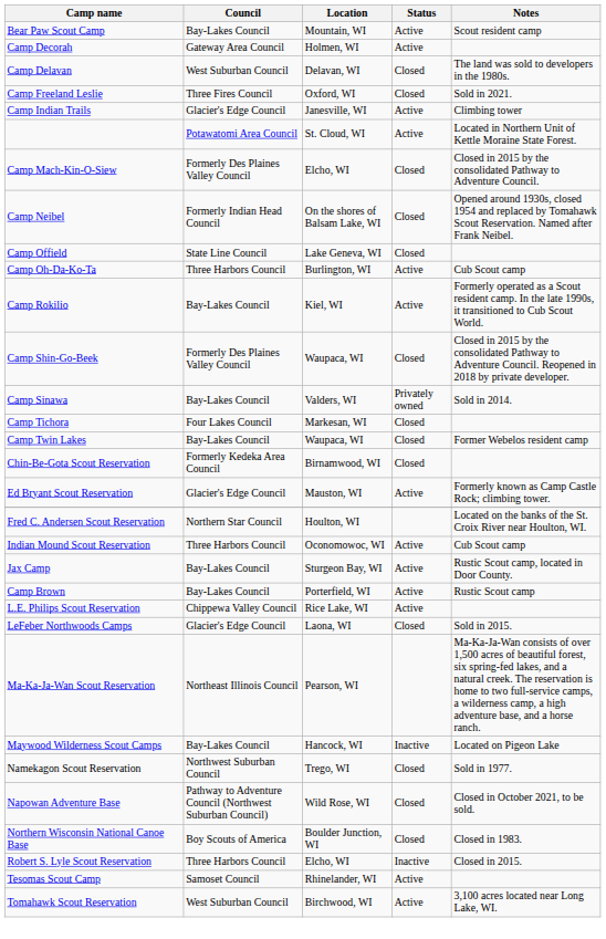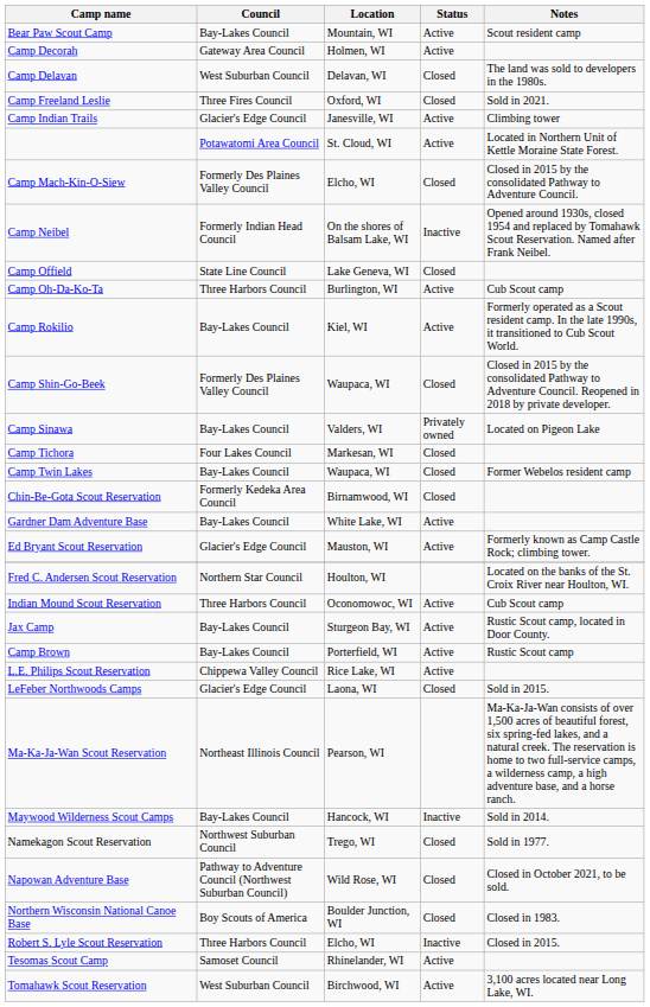Camp Neibel | Status: Closed -> Inactive
Camp Sinawa | Notes: Sold in 2014. -> Located on Pigeon Lake
+ row: Gardner Dam Adventure Base | Bay-Lakes Council | White Lake, WI | Active
Maywood Wilderness Scout Camps | Notes: Located on Pigeon Lake -> Sold in 2014.
